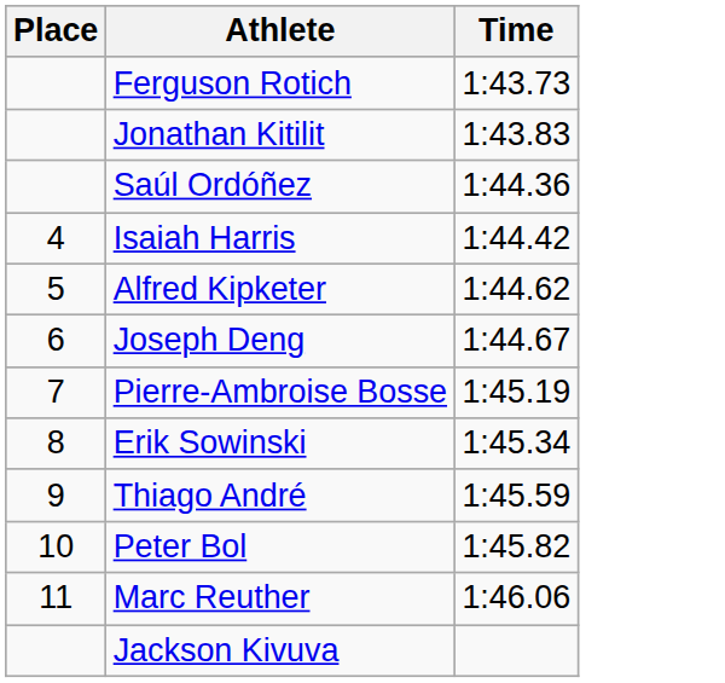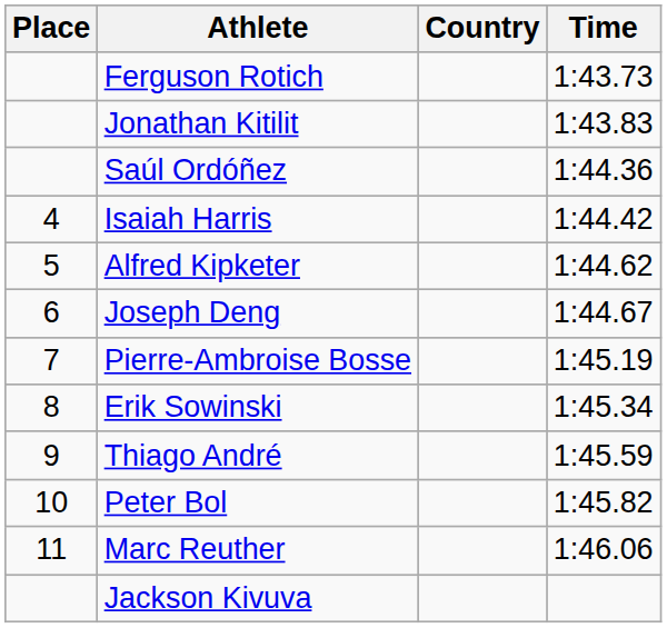+ column: Country
